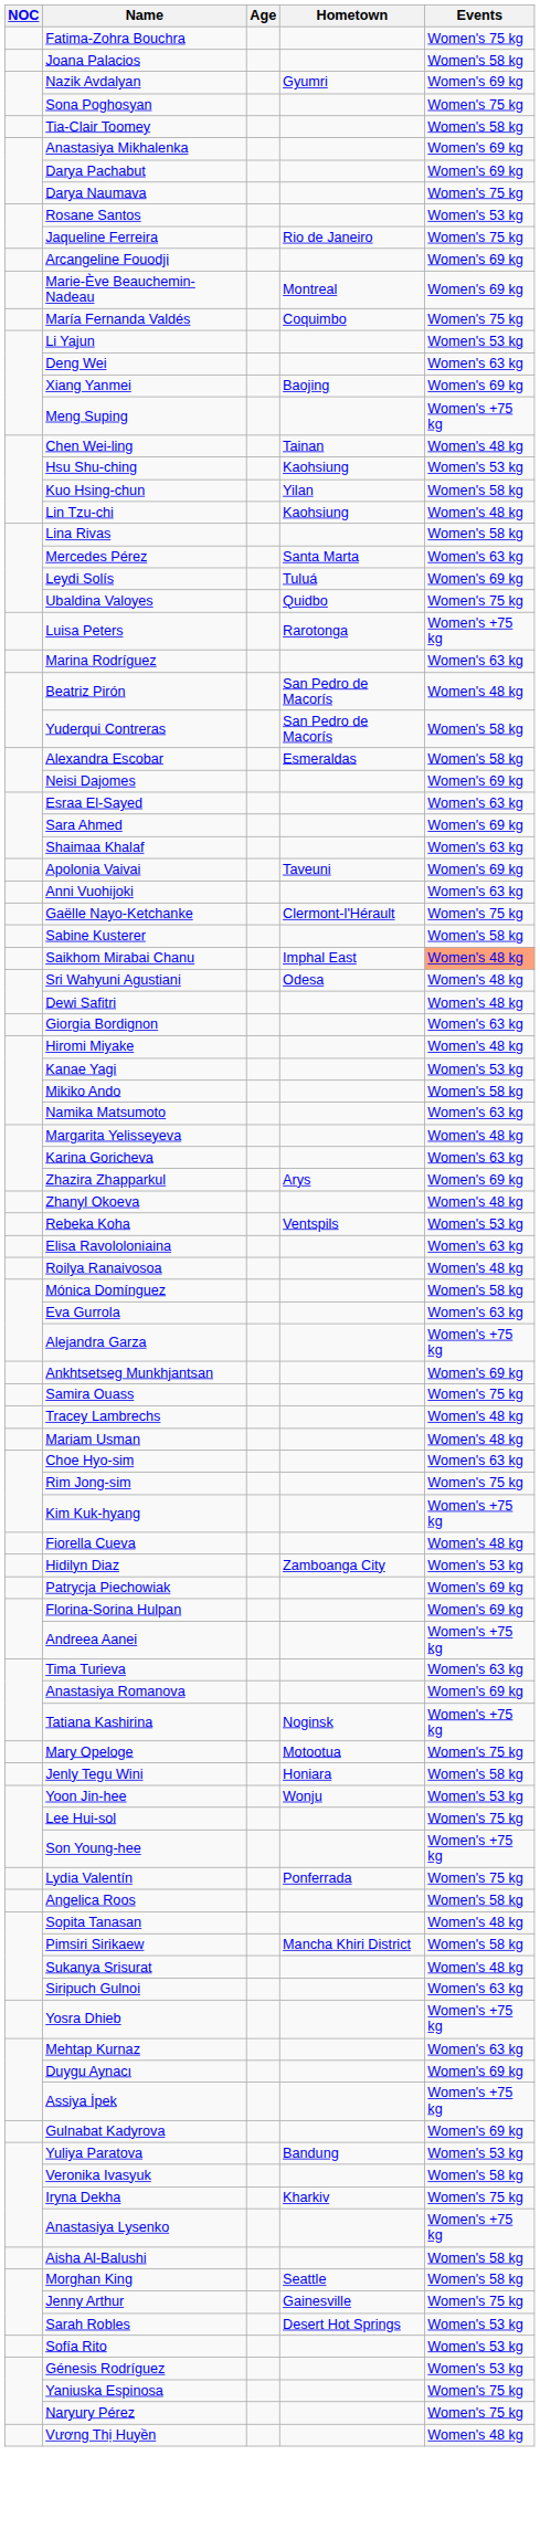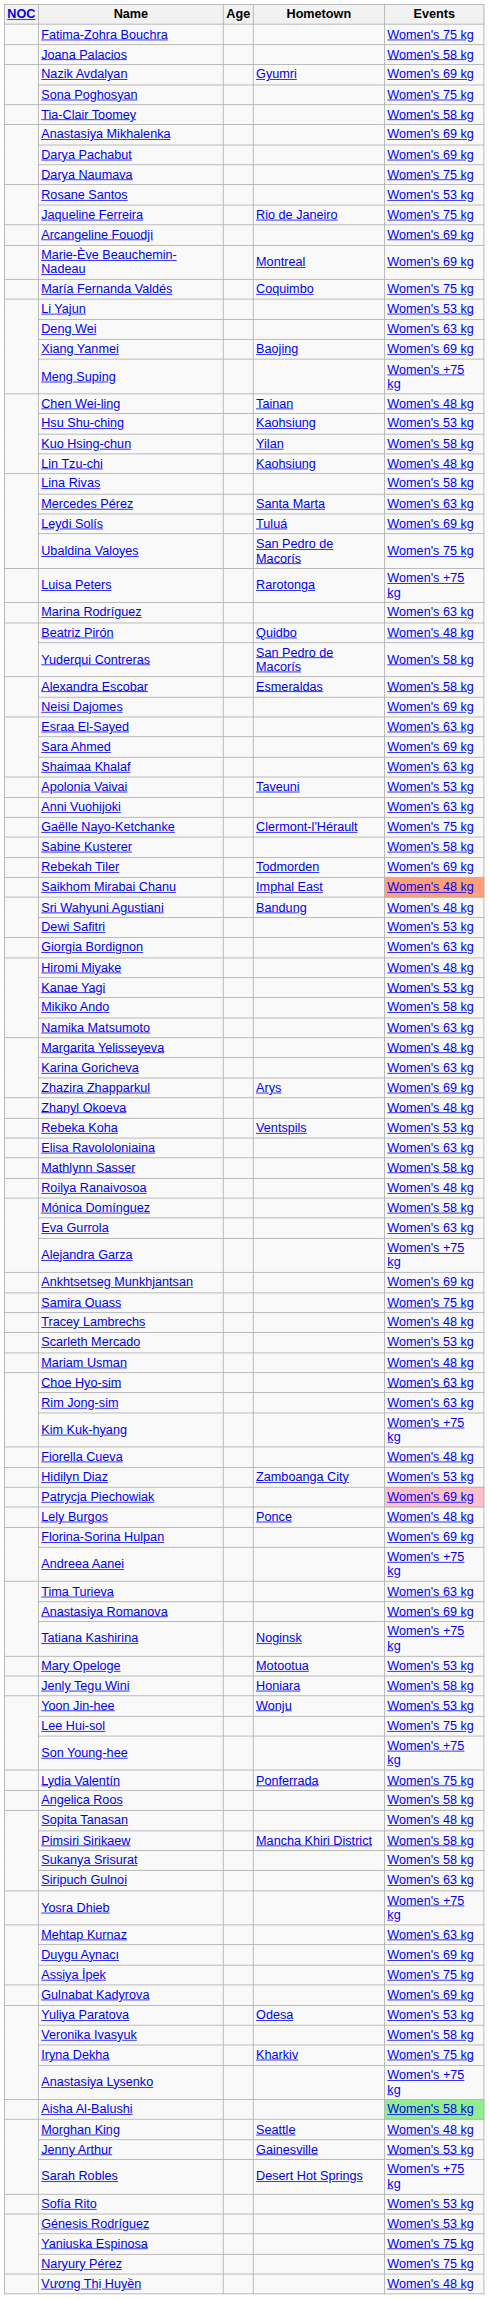Ubaldina Valoyes | Hometown: Quidbo -> San Pedro de Macorís
Beatriz Pirón | Hometown: San Pedro de Macorís -> Quidbo
Apolonia Vaivai | Events: Women's 69 kg -> Women's 53 kg
+ row: Rebekah Tiler | Todmorden | Women's 69 kg
Sri Wahyuni Agustiani | Hometown: Odesa -> Bandung
Dewi Safitri | Events: Women's 48 kg -> Women's 53 kg
+ row: Mathlynn Sasser | Women's 58 kg
+ row: Scarleth Mercado | Women's 53 kg
Rim Jong-sim | Events: Women's 75 kg -> Women's 63 kg
Patrycja Piechowiak | Events: no background -> pink background
+ row: Lely Burgos | Ponce | Women's 48 kg
Mary Opeloge | Events: Women's 75 kg -> Women's 53 kg
Sukanya Srisurat | Events: Women's 48 kg -> Women's 58 kg
Assiya İpek | Events: Women's +75 kg -> Women's 75 kg
Yuliya Paratova | Hometown: Bandung -> Odesa
Aisha Al-Balushi | Events: no background -> lightgreen background
Morghan King | Events: Women's 58 kg -> Women's 48 kg
Jenny Arthur | Events: Women's 75 kg -> Women's 53 kg
Sarah Robles | Events: Women's 53 kg -> Women's +75 kg
